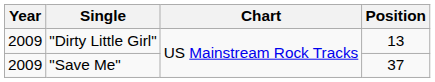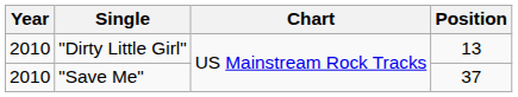"Dirty Little Girl" | Year: 2009 -> 2010
"Save Me" | Year: 2009 -> 2010
